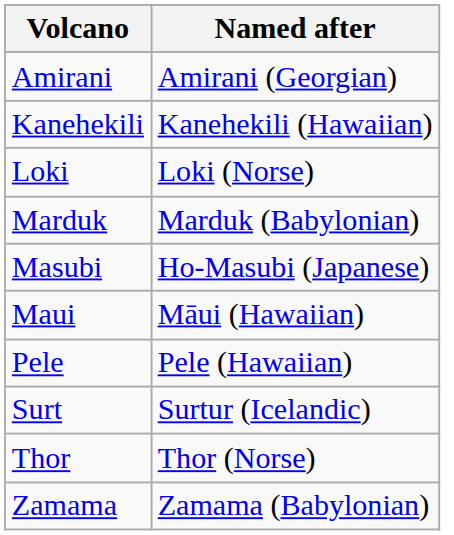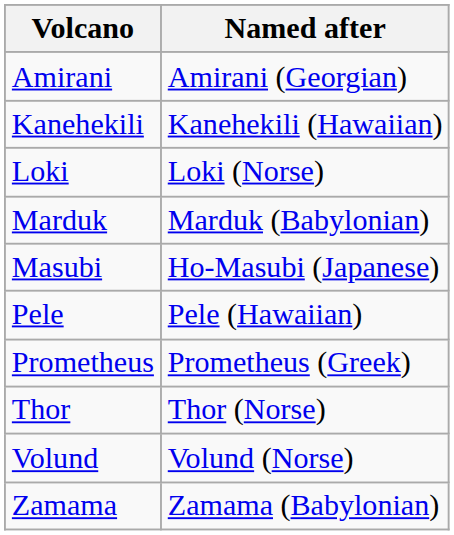- row: Maui | Māui (Hawaiian)
+ row: Prometheus | Prometheus (Greek)
- row: Surt | Surtur (Icelandic)
+ row: Volund | Volund (Norse)
